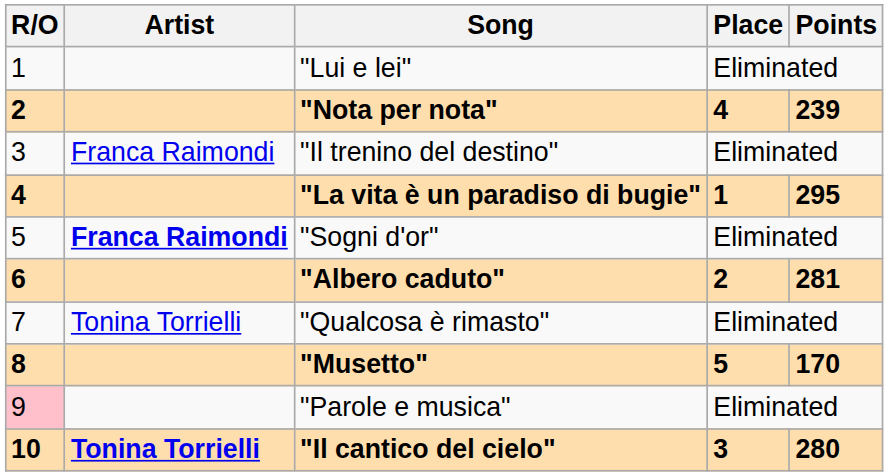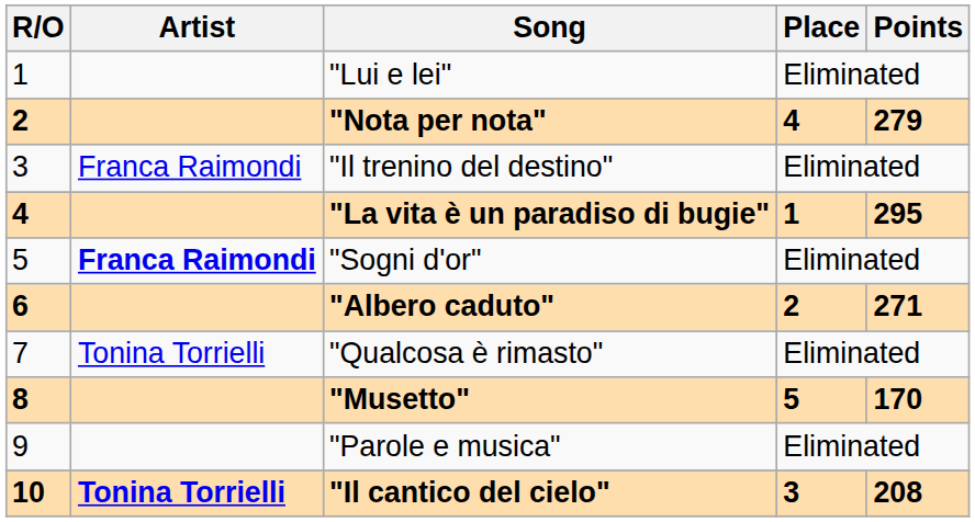"Nota per nota" | Points: 239 -> 279
"Albero caduto" | Points: 281 -> 271
"Parole e musica" | R/O: pink background -> no background
"Il cantico del cielo" | Points: 280 -> 208
